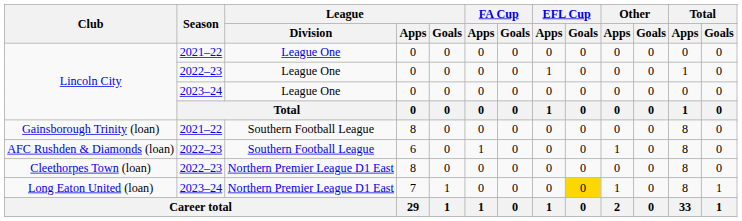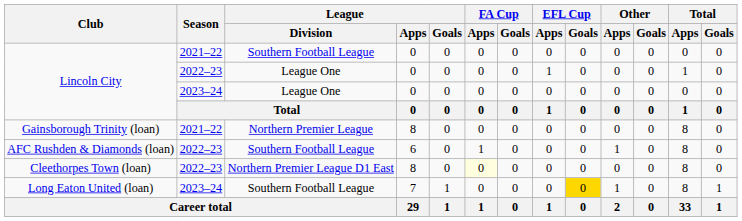Lincoln City / 2021–22 | League / Division: League One -> Southern Football League
Gainsborough Trinity (loan) | League / Division: Southern Football League -> Northern Premier League
Cleethorpes Town (loan) | FA Cup / Apps: no background -> lightyellow background
Long Eaton United (loan) | League / Division: Northern Premier League D1 East -> Southern Football League
